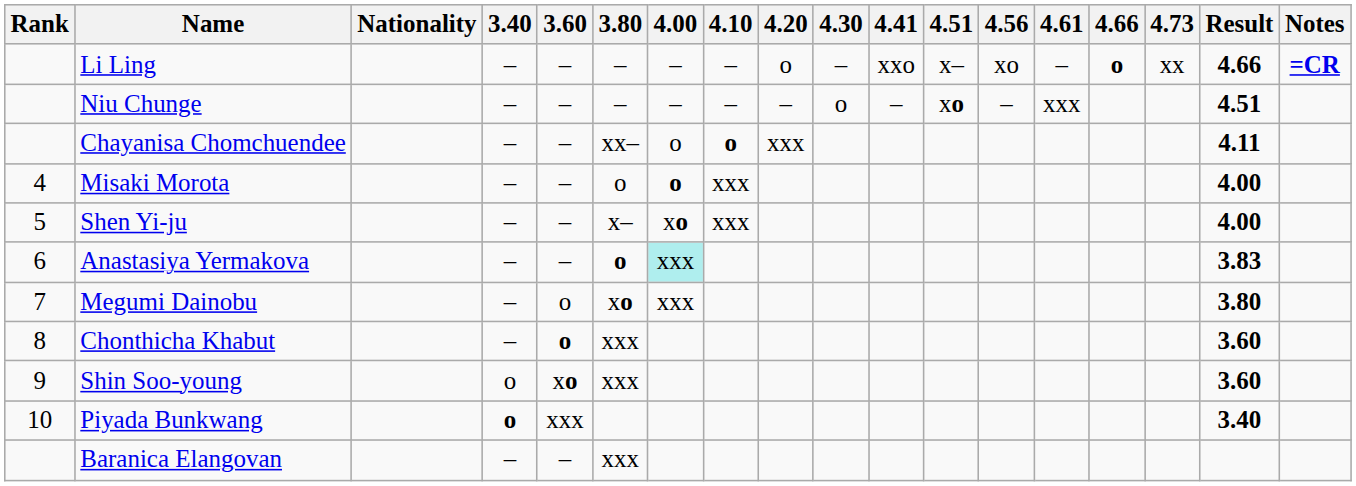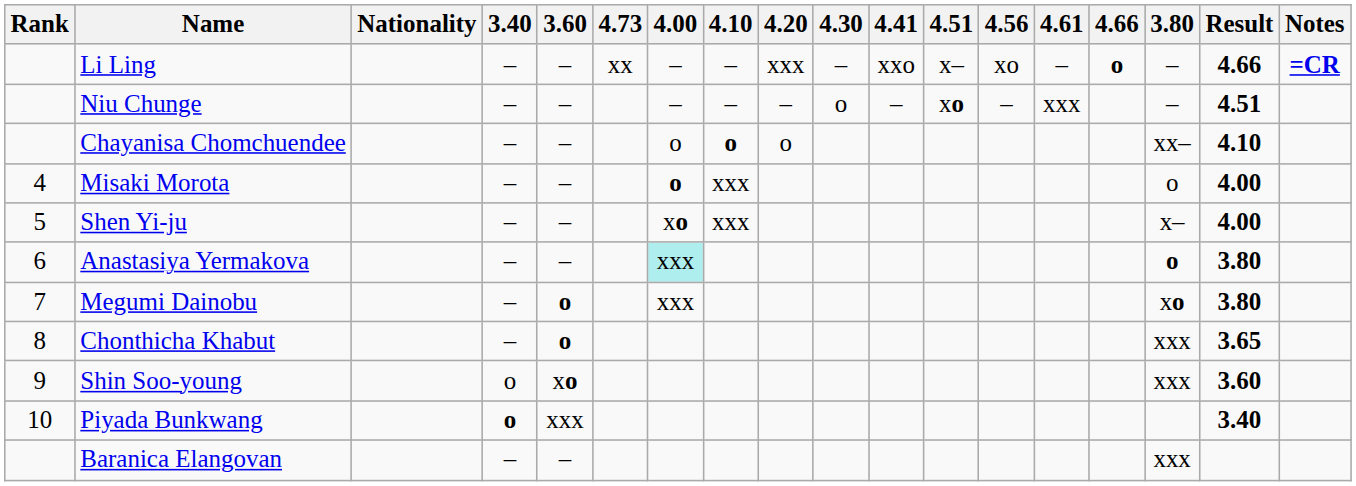columns swapped: 3.80 <-> 4.73
Li Ling | 4.20: o -> xxx
Chayanisa Chomchuendee | 4.20: xxx -> o
Chayanisa Chomchuendee | Result: 4.11 -> 4.10
Anastasiya Yermakova | Result: 3.83 -> 3.80
Megumi Dainobu | 3.60: normal -> bold
Chonthicha Khabut | Result: 3.60 -> 3.65
